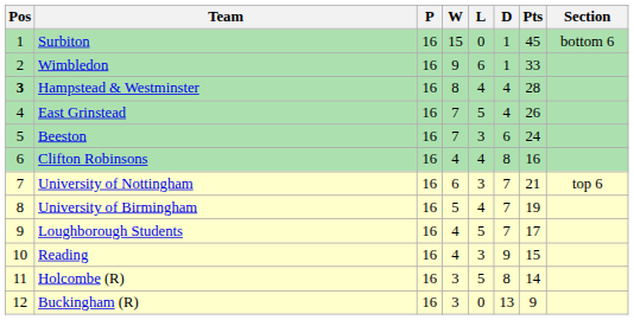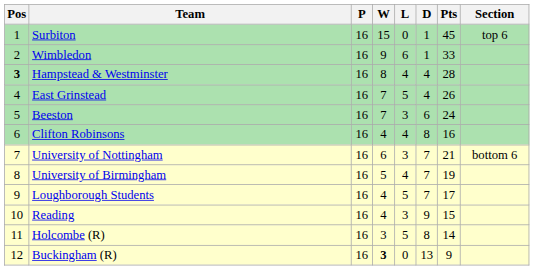Surbiton | Section: bottom 6 -> top 6
University of Nottingham | Section: top 6 -> bottom 6
Buckingham (R) | W: normal -> bold
